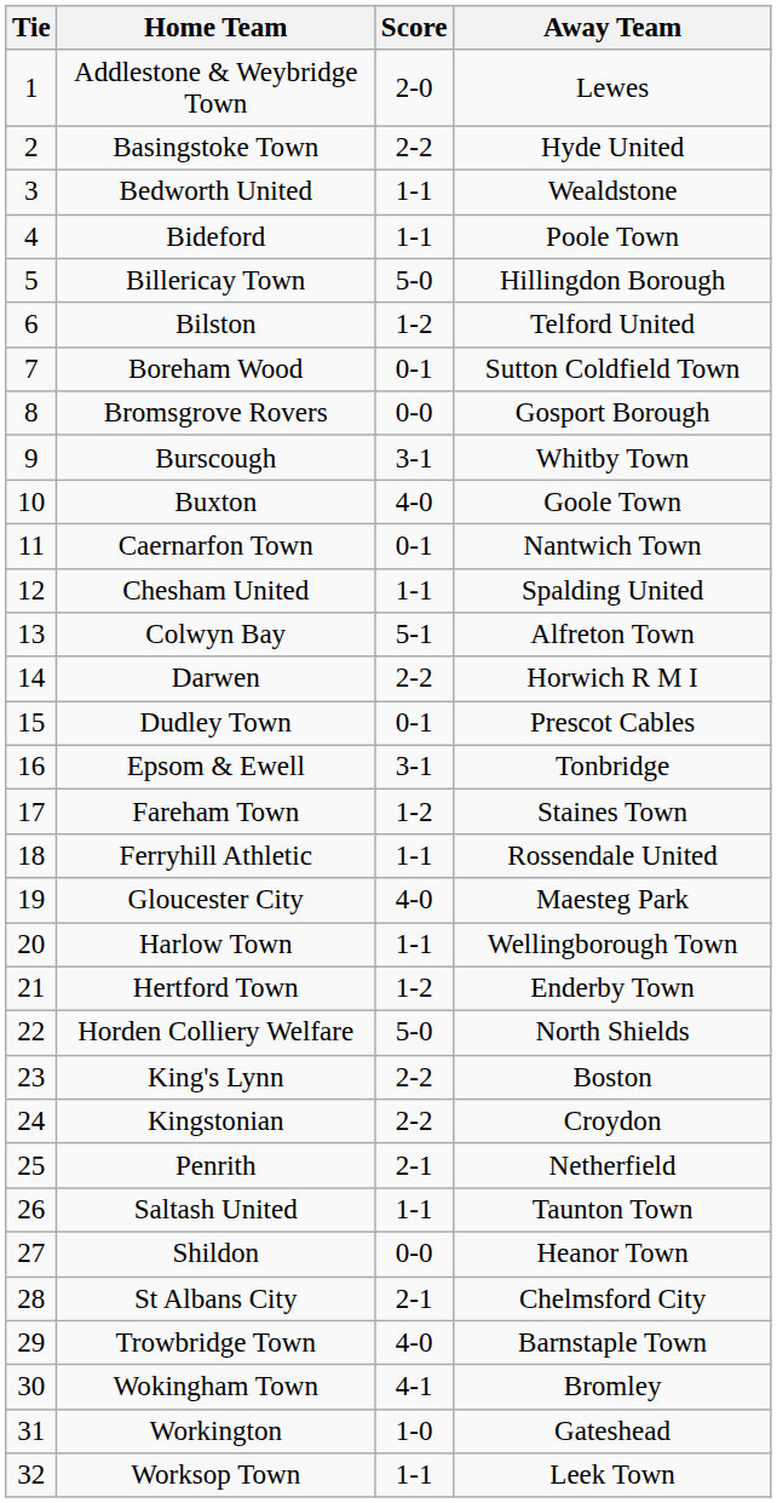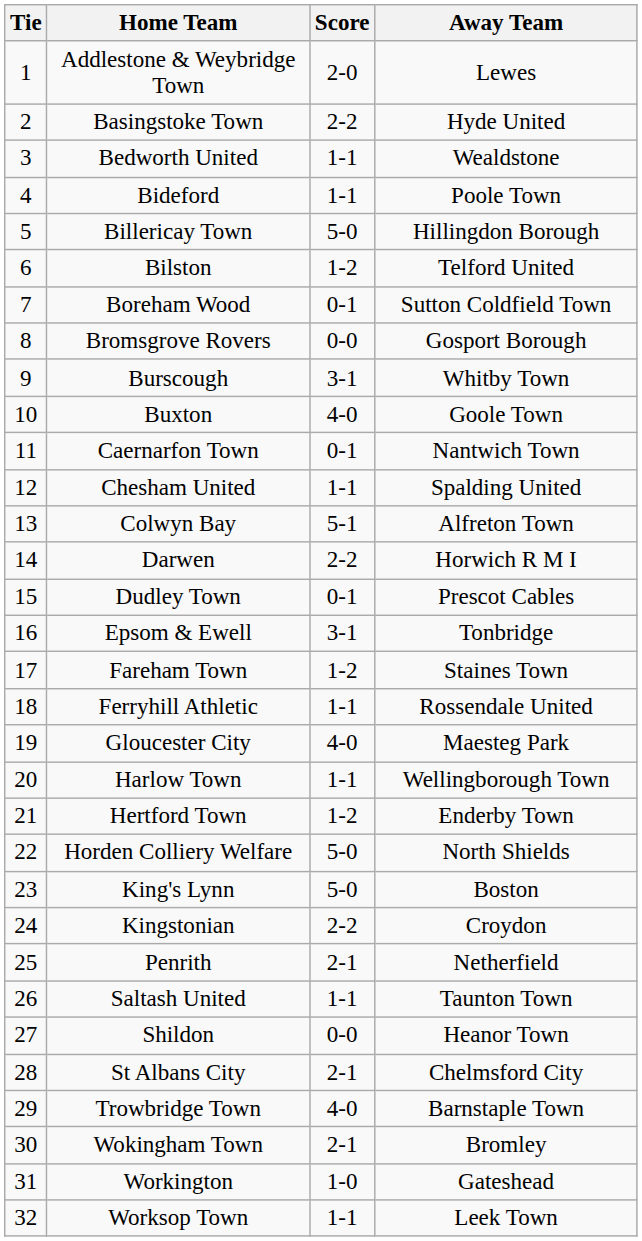King's Lynn | Score: 2-2 -> 5-0
Wokingham Town | Score: 4-1 -> 2-1
